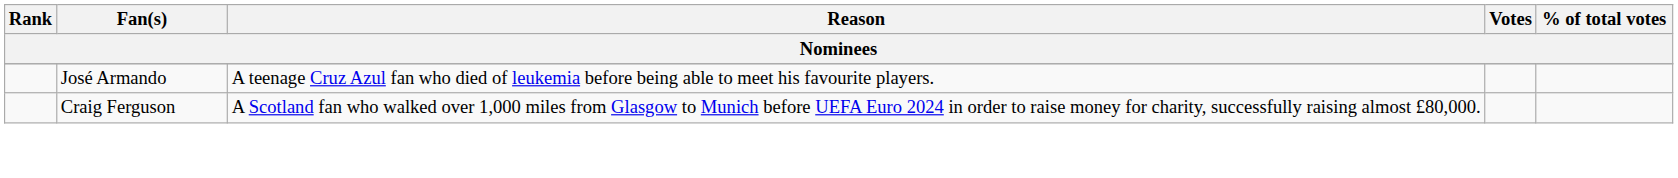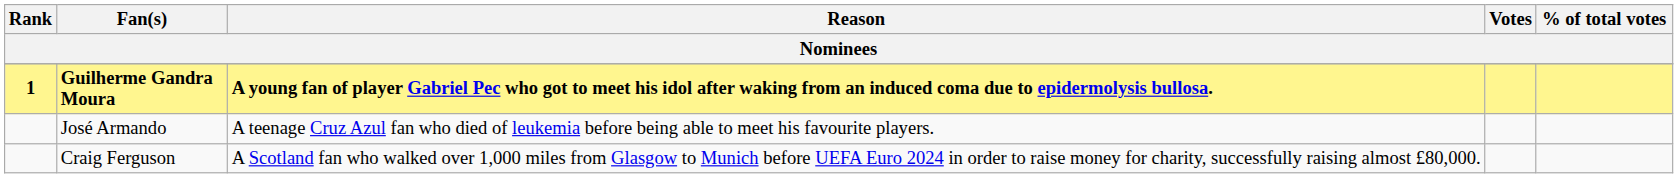+ row: 1 | Guilherme Gandra Moura | A young fan of player Gabriel Pec who got to meet his idol after waking from an induced coma due to epidermolysis bullosa.
